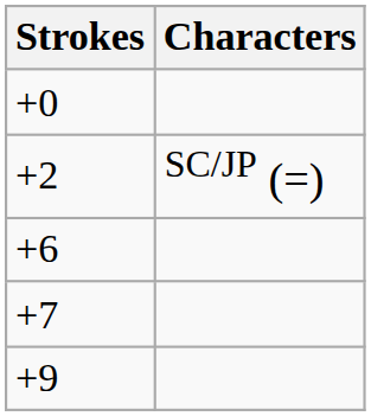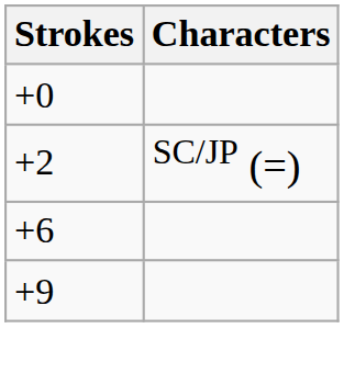- row: +7
